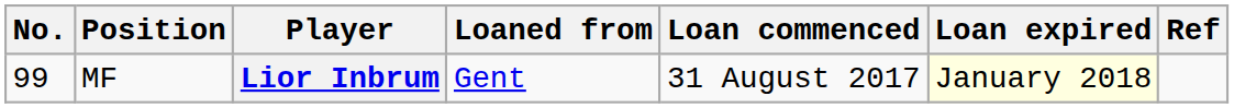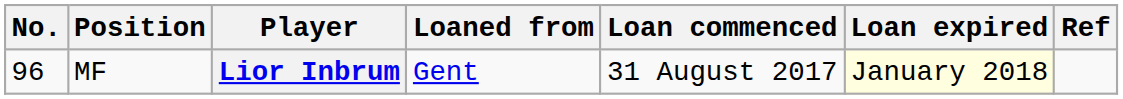Lior Inbrum | No.: 99 -> 96
